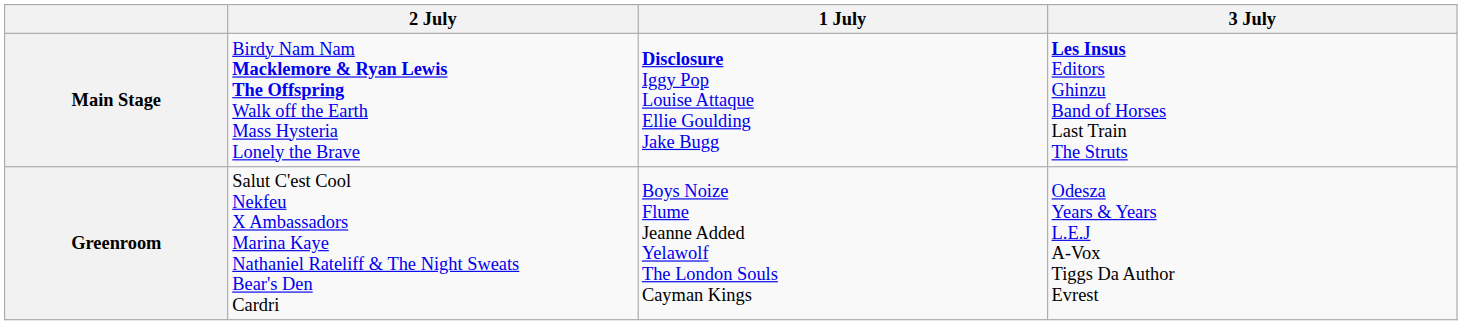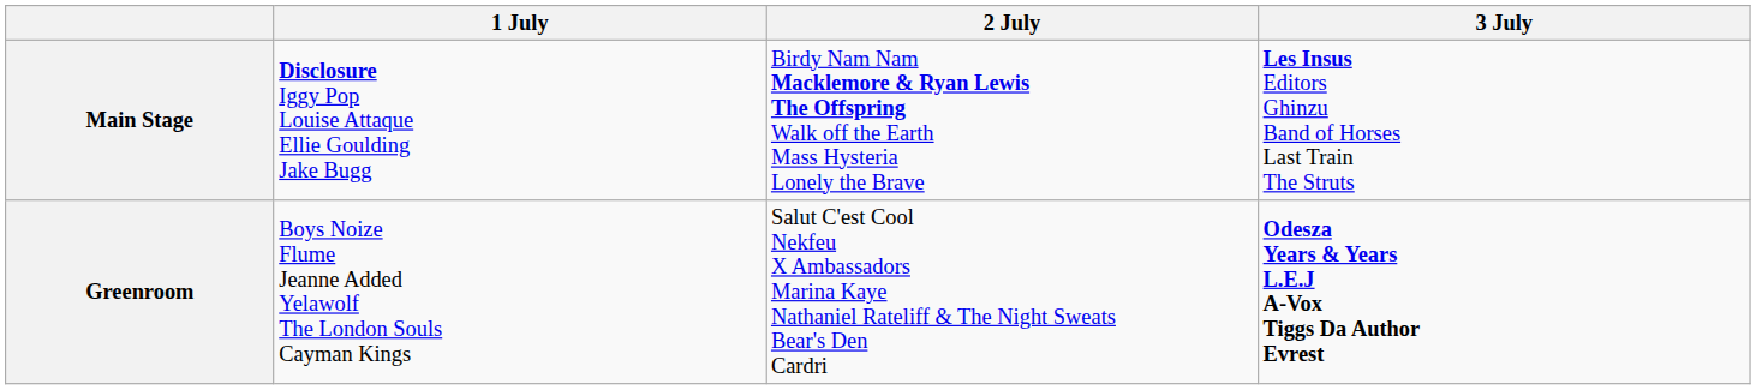columns swapped: 1 July <-> 2 July
Greenroom | 3 July: normal -> bold
